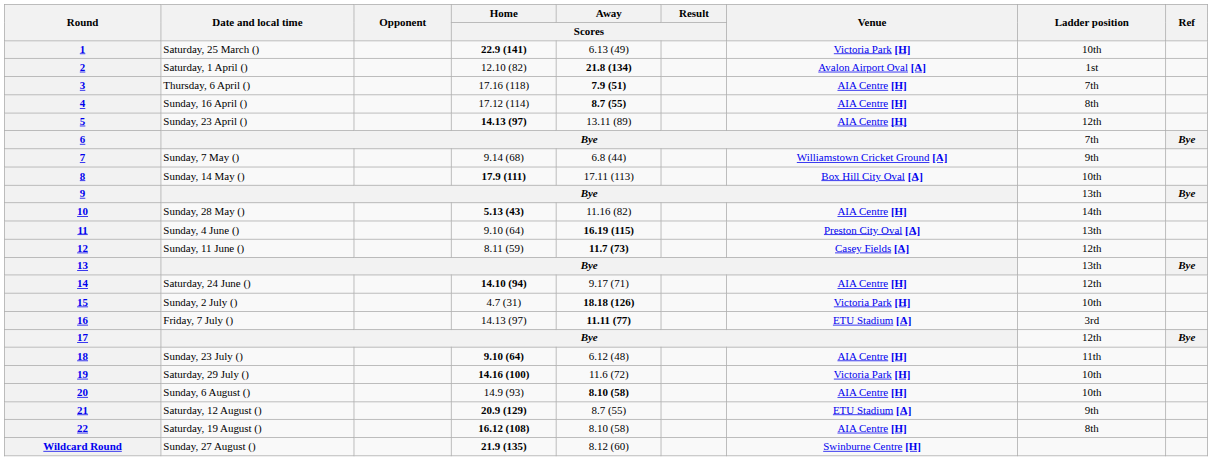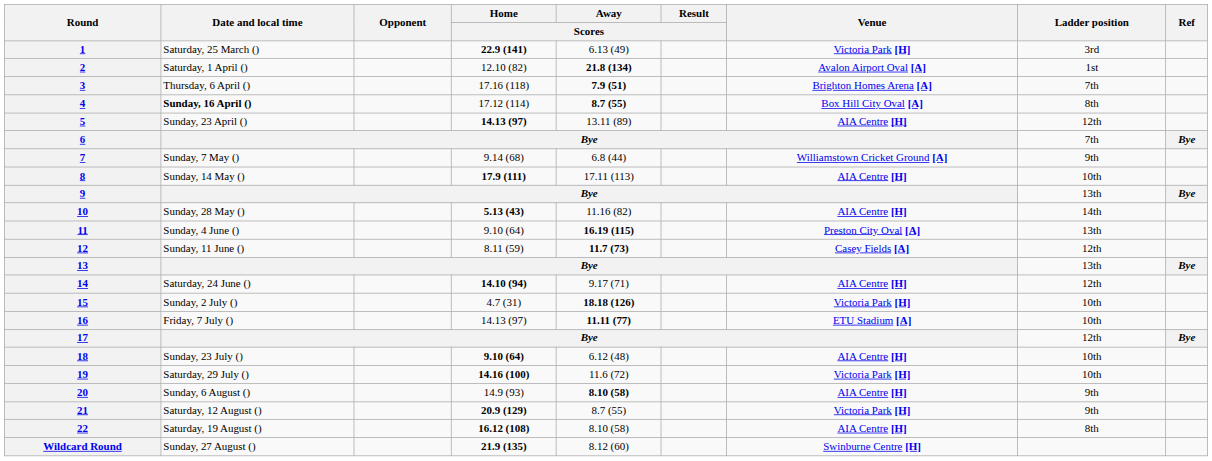1 | Ladder position: 10th -> 3rd
3 | Venue: AIA Centre [H] -> Brighton Homes Arena [A]
4 | Date and local time: normal -> bold
4 | Venue: AIA Centre [H] -> Box Hill City Oval [A]
8 | Venue: Box Hill City Oval [A] -> AIA Centre [H]
16 | Ladder position: 3rd -> 10th
18 | Ladder position: 11th -> 10th
20 | Ladder position: 10th -> 9th
21 | Venue: ETU Stadium [A] -> Victoria Park [H]
